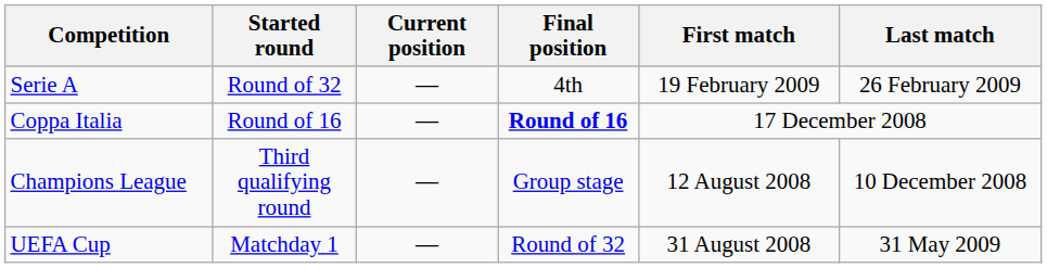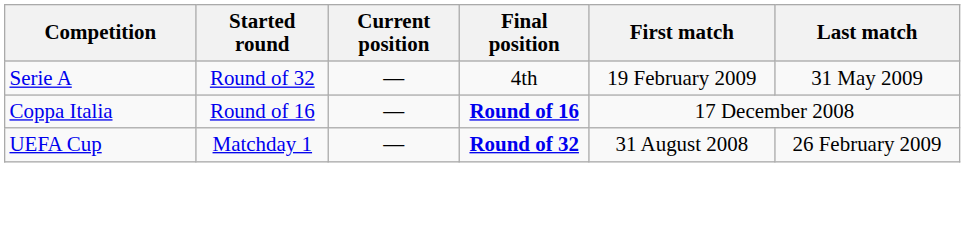Serie A | Last match: 26 February 2009 -> 31 May 2009
- row: Champions League | Third qualifying round | — | Group stage | 12 August 2008 | 10 December 2008
UEFA Cup | Final position: normal -> bold
UEFA Cup | Last match: 31 May 2009 -> 26 February 2009
